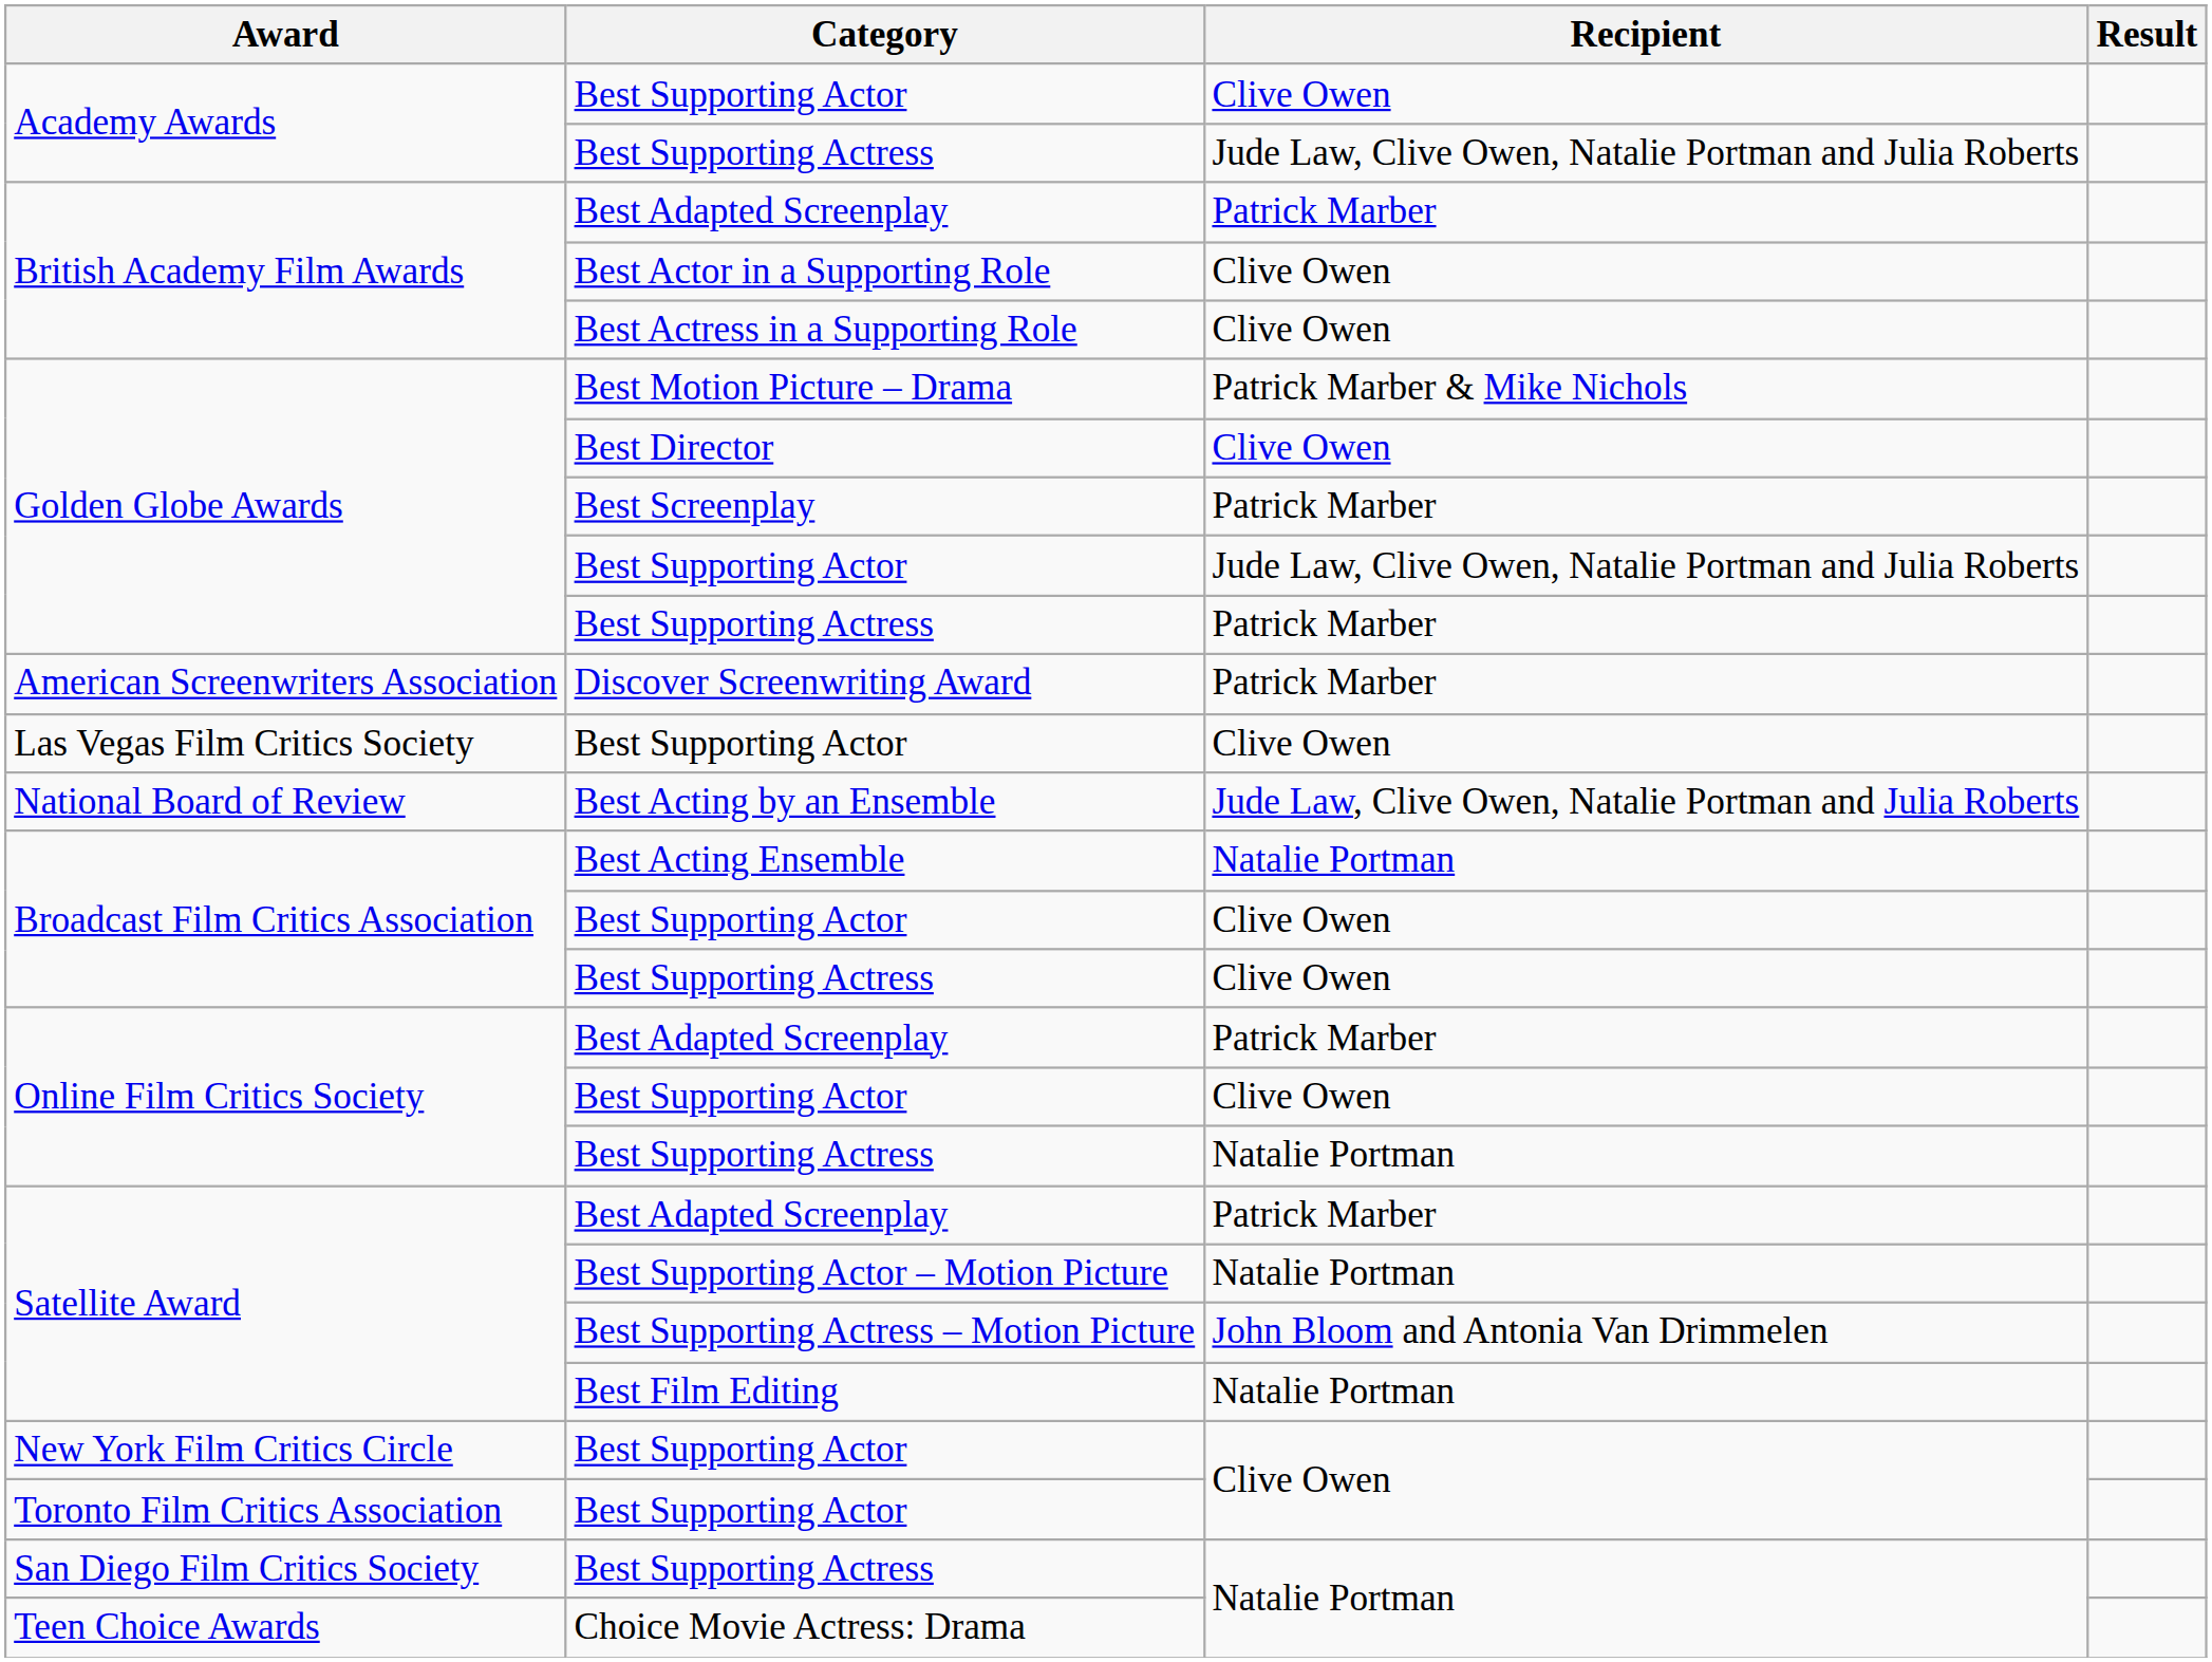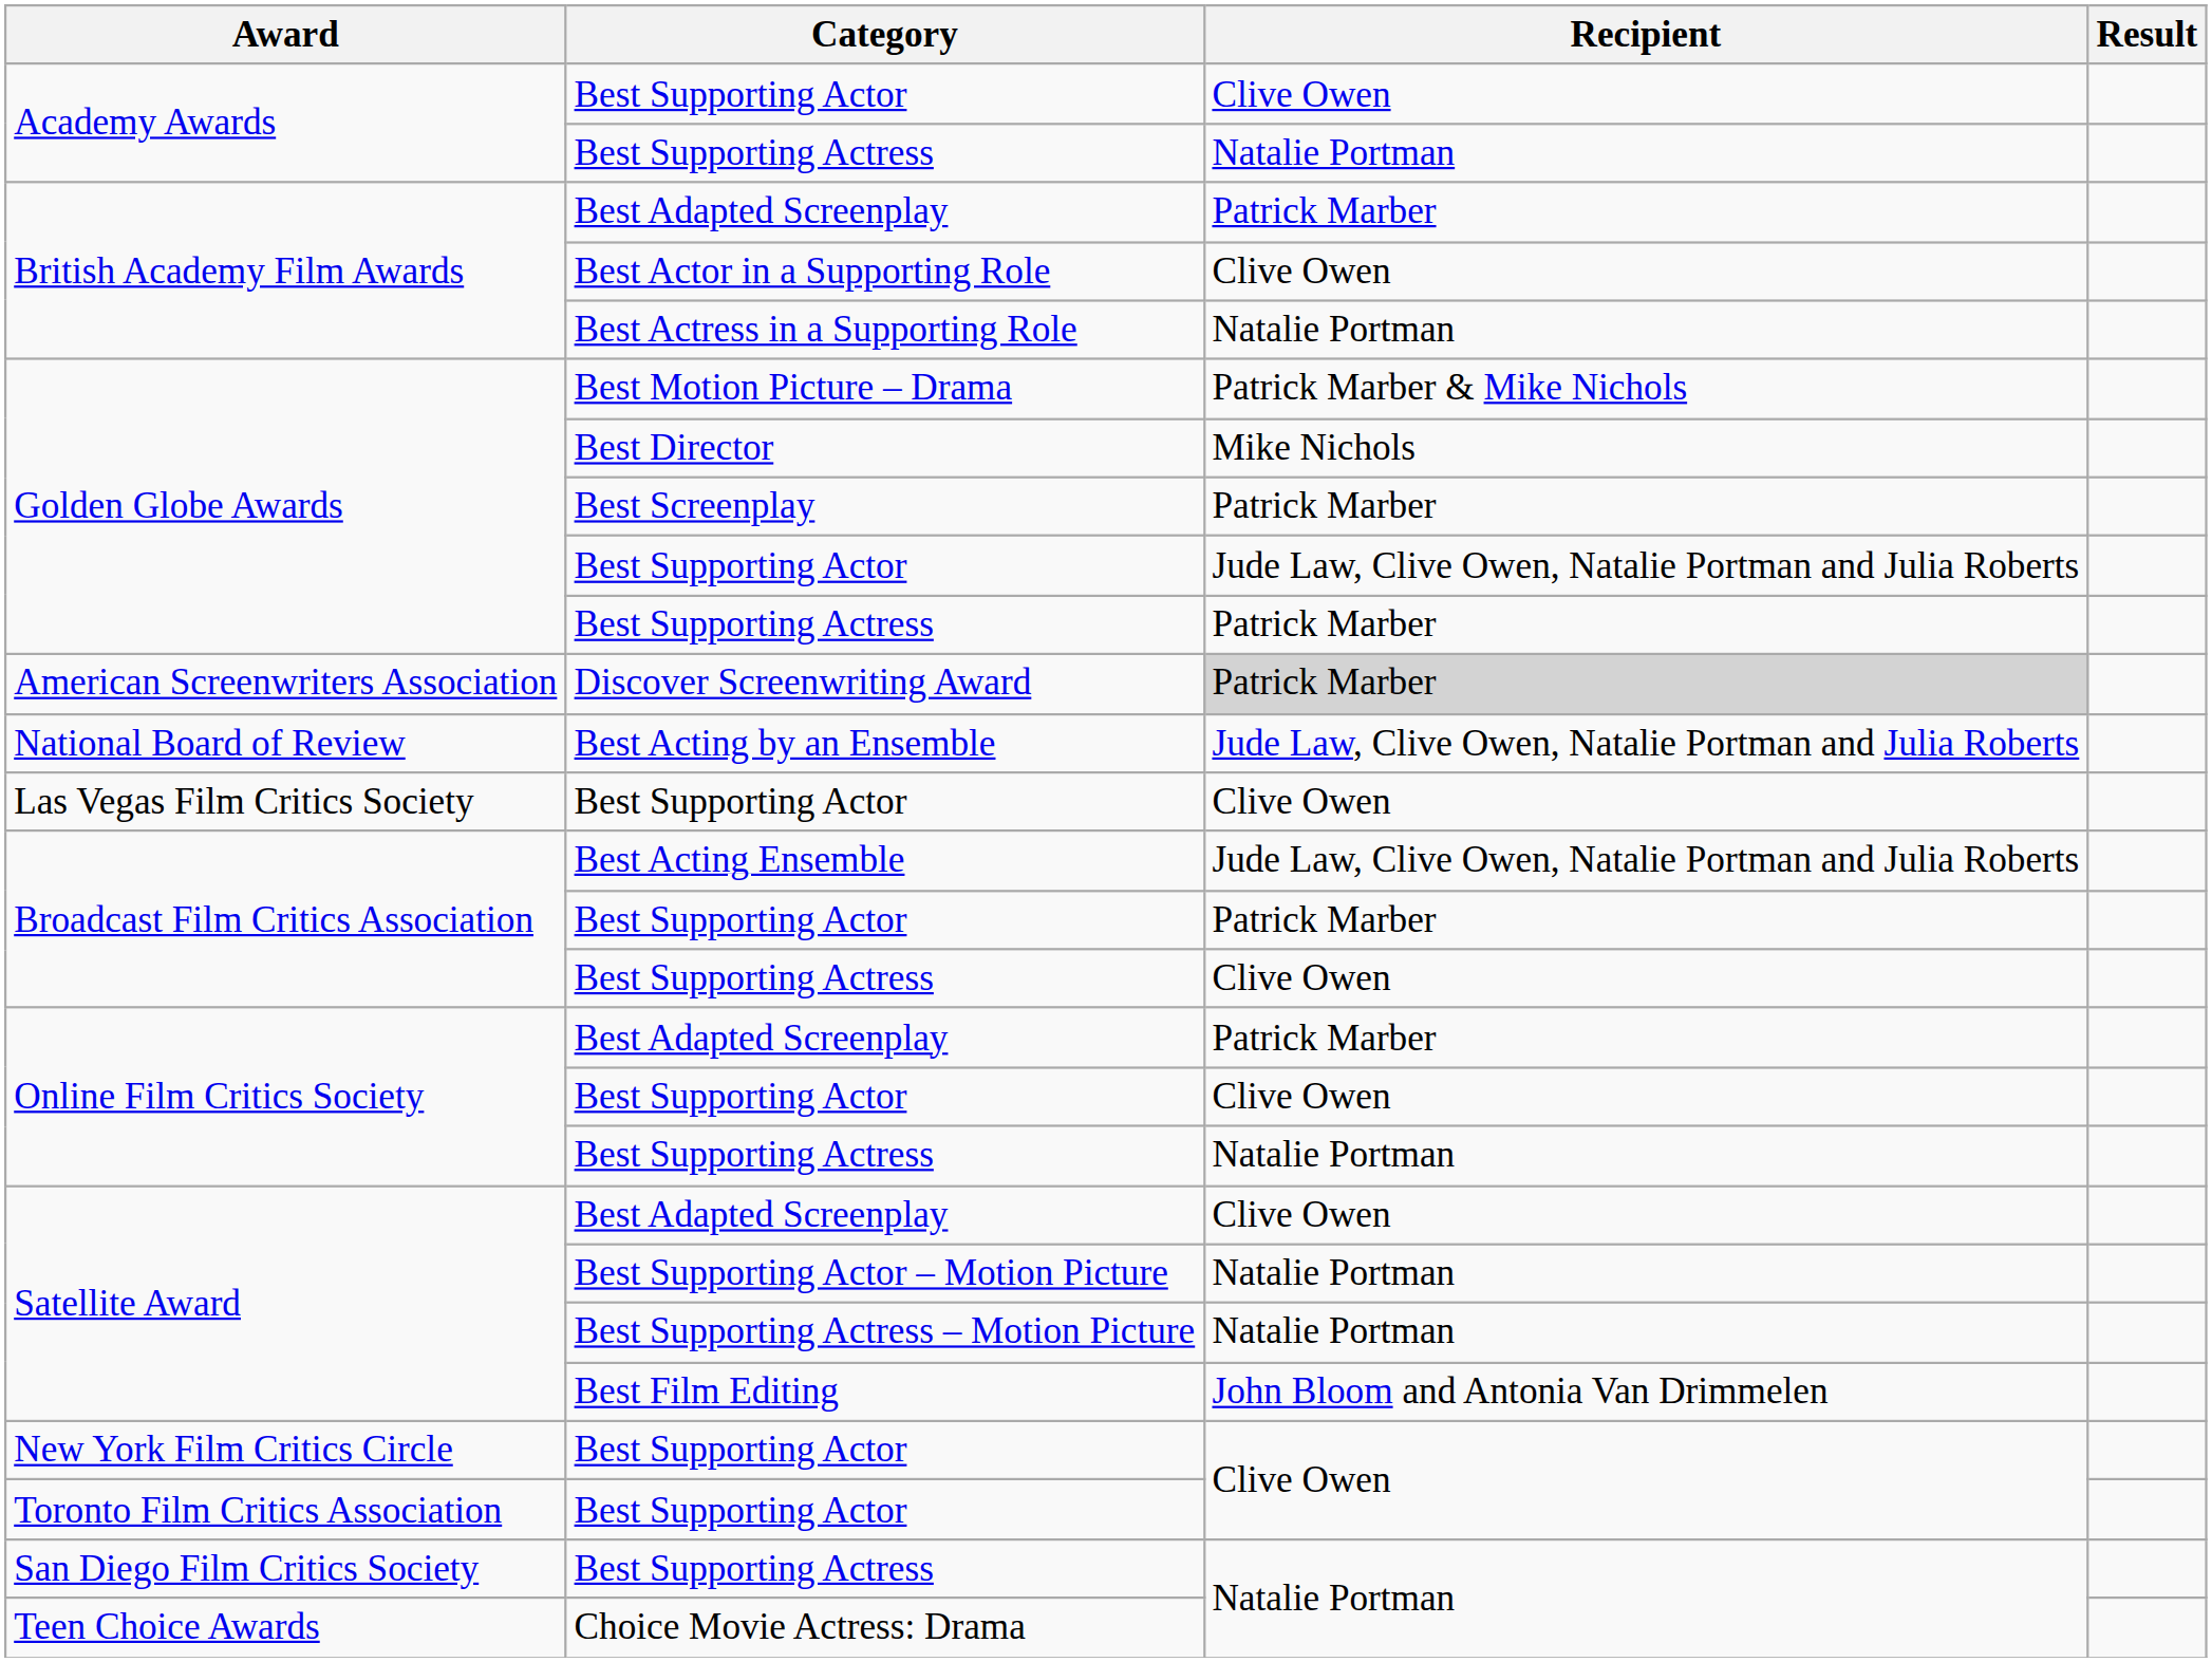Academy Awards / Best Supporting Actress | Recipient: Jude Law, Clive Owen, Natalie Portman and Julia Roberts -> Natalie Portman
Best Actress in a Supporting Role | Recipient: Clive Owen -> Natalie Portman
Best Director | Recipient: Clive Owen -> Mike Nichols
Discover Screenwriting Award | Recipient: no background -> lightgrey background
rows swapped: Best Acting by an Ensemble <-> Las Vegas Film Critics Society / Best Supporting Actor
Best Acting Ensemble | Recipient: Natalie Portman -> Jude Law, Clive Owen, Natalie Portman and Julia Roberts
Broadcast Film Critics Association / Best Supporting Actor | Recipient: Clive Owen -> Patrick Marber
Satellite Award / Best Adapted Screenplay | Recipient: Patrick Marber -> Clive Owen
Best Supporting Actress – Motion Picture | Recipient: John Bloom and Antonia Van Drimmelen -> Natalie Portman
Best Film Editing | Recipient: Natalie Portman -> John Bloom and Antonia Van Drimmelen
